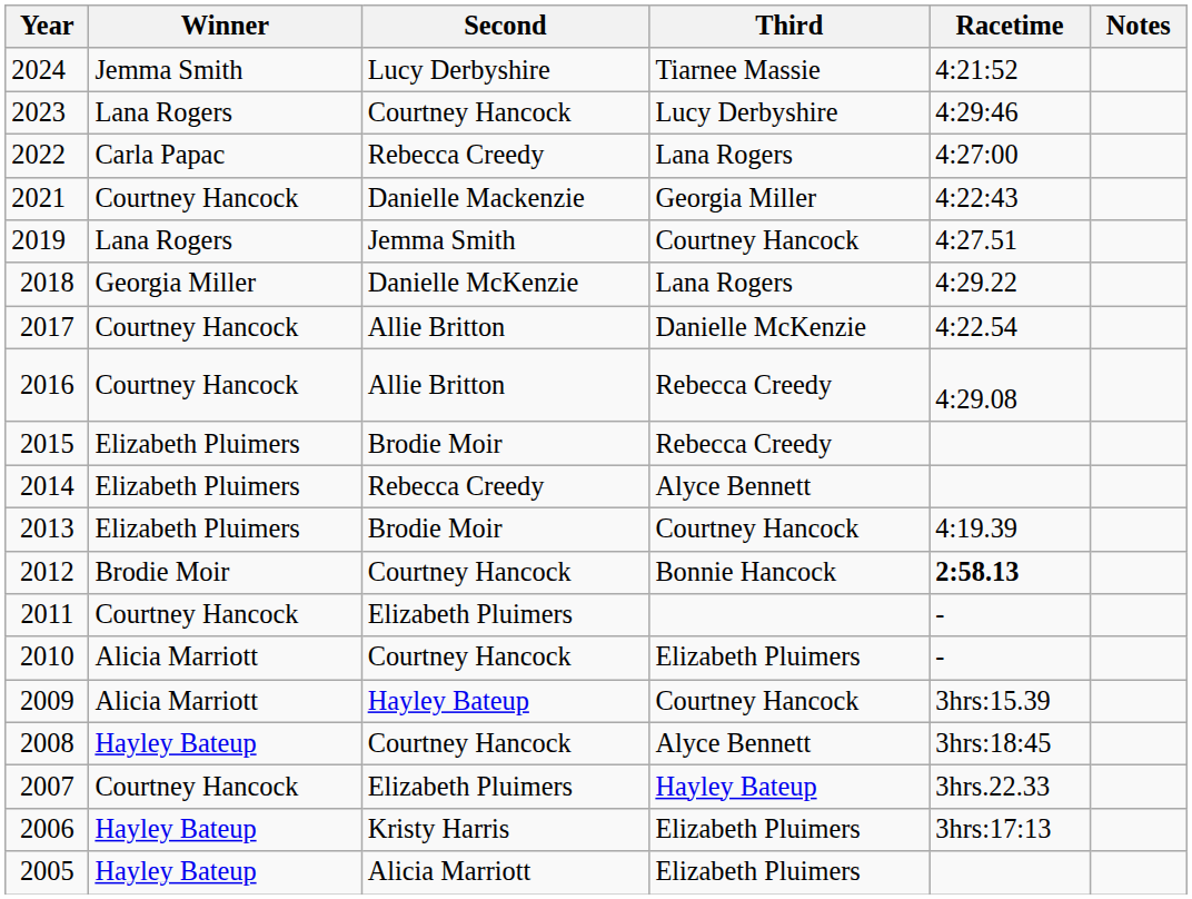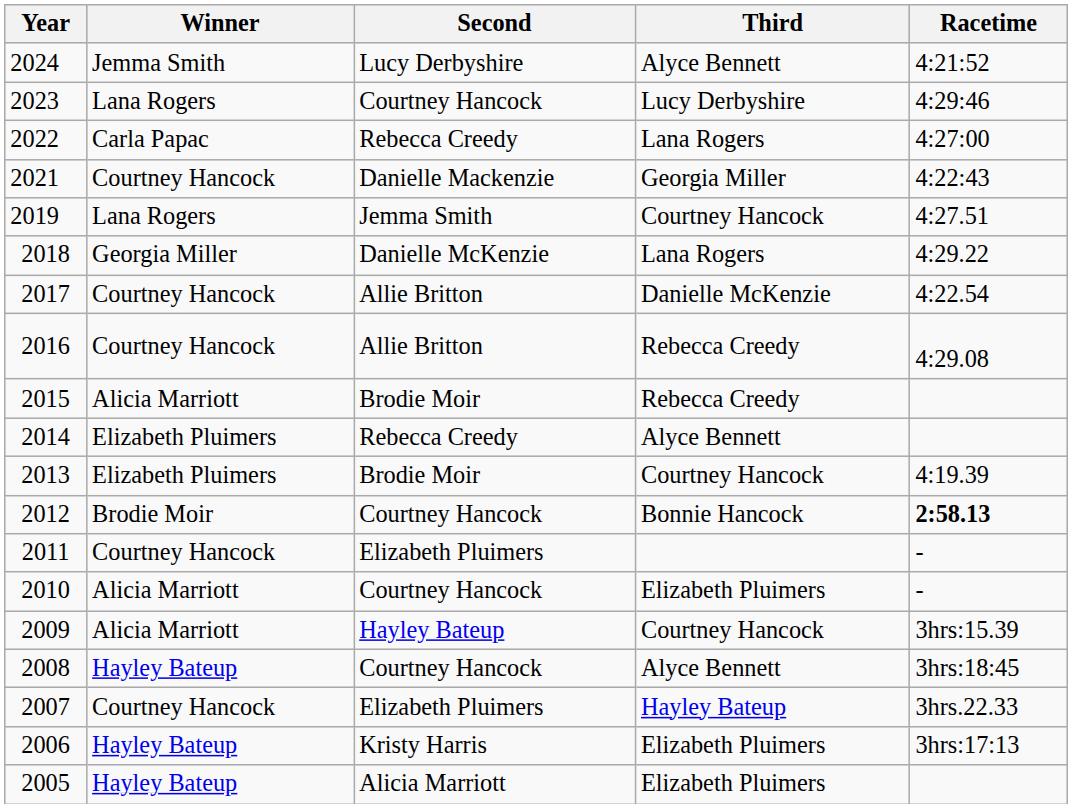- column: Notes
2024 | Third: Tiarnee Massie -> Alyce Bennett
2015 | Winner: Elizabeth Pluimers -> Alicia Marriott
